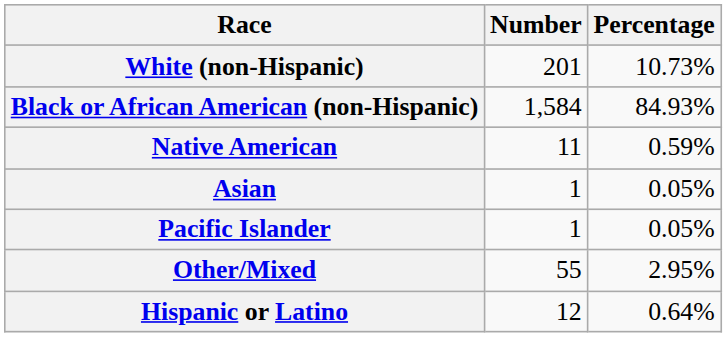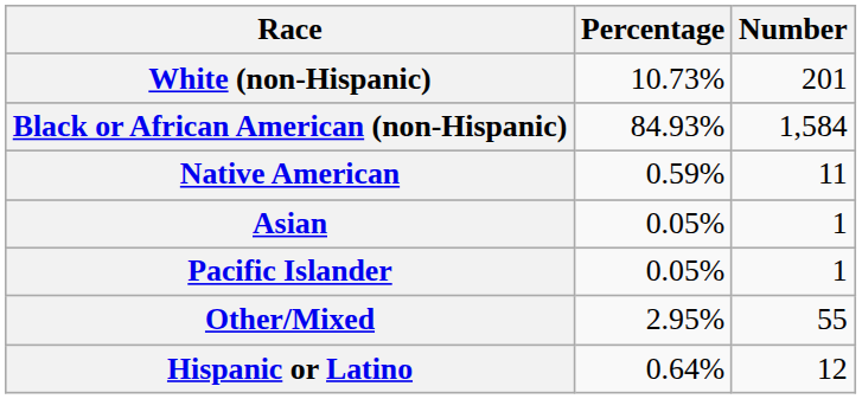columns swapped: Number <-> Percentage
